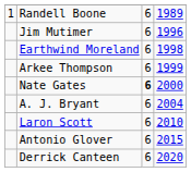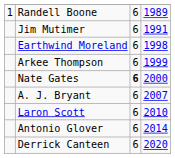Jim Mutimer | column 4: 1996 -> 1991
A. J. Bryant | column 4: 2004 -> 2007
Antonio Glover | column 4: 2015 -> 2014
